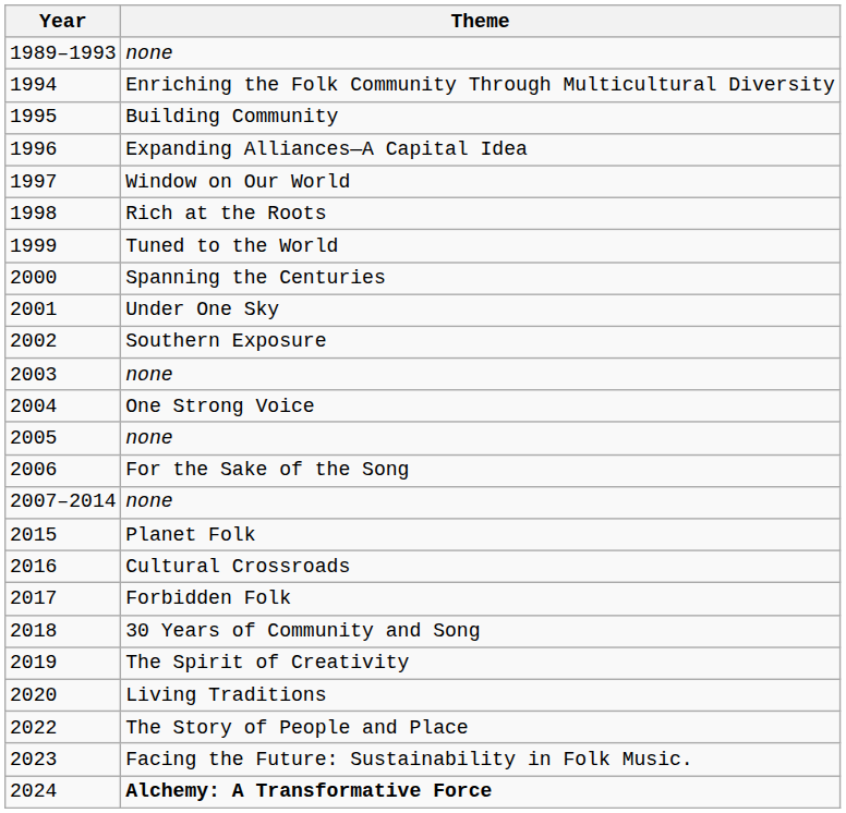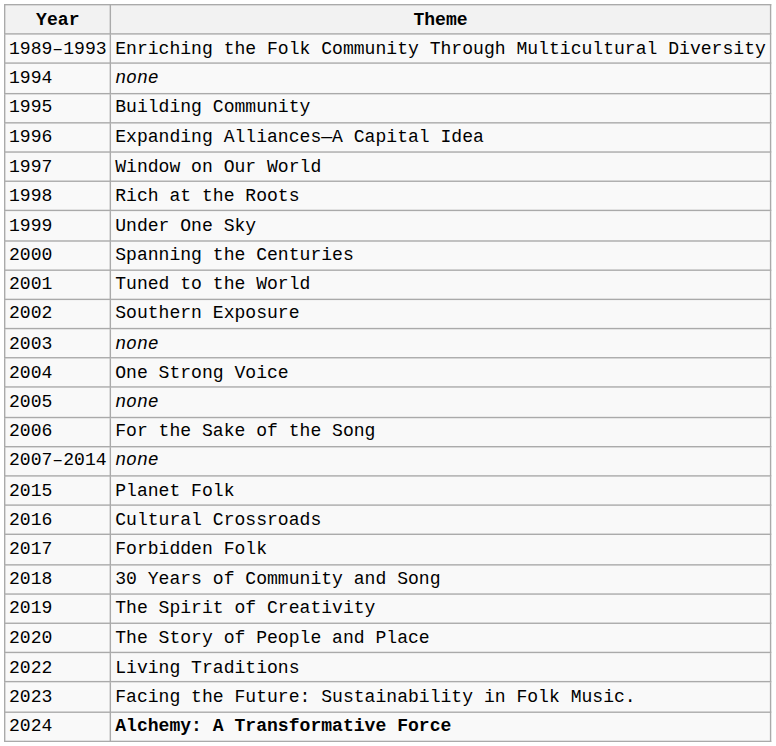1989–1993 | Theme: none -> Enriching the Folk Community Through Multicultural Diversity
1994 | Theme: Enriching the Folk Community Through Multicultural Diversity -> none
1999 | Theme: Tuned to the World -> Under One Sky
2001 | Theme: Under One Sky -> Tuned to the World
2020 | Theme: Living Traditions -> The Story of People and Place
2022 | Theme: The Story of People and Place -> Living Traditions
